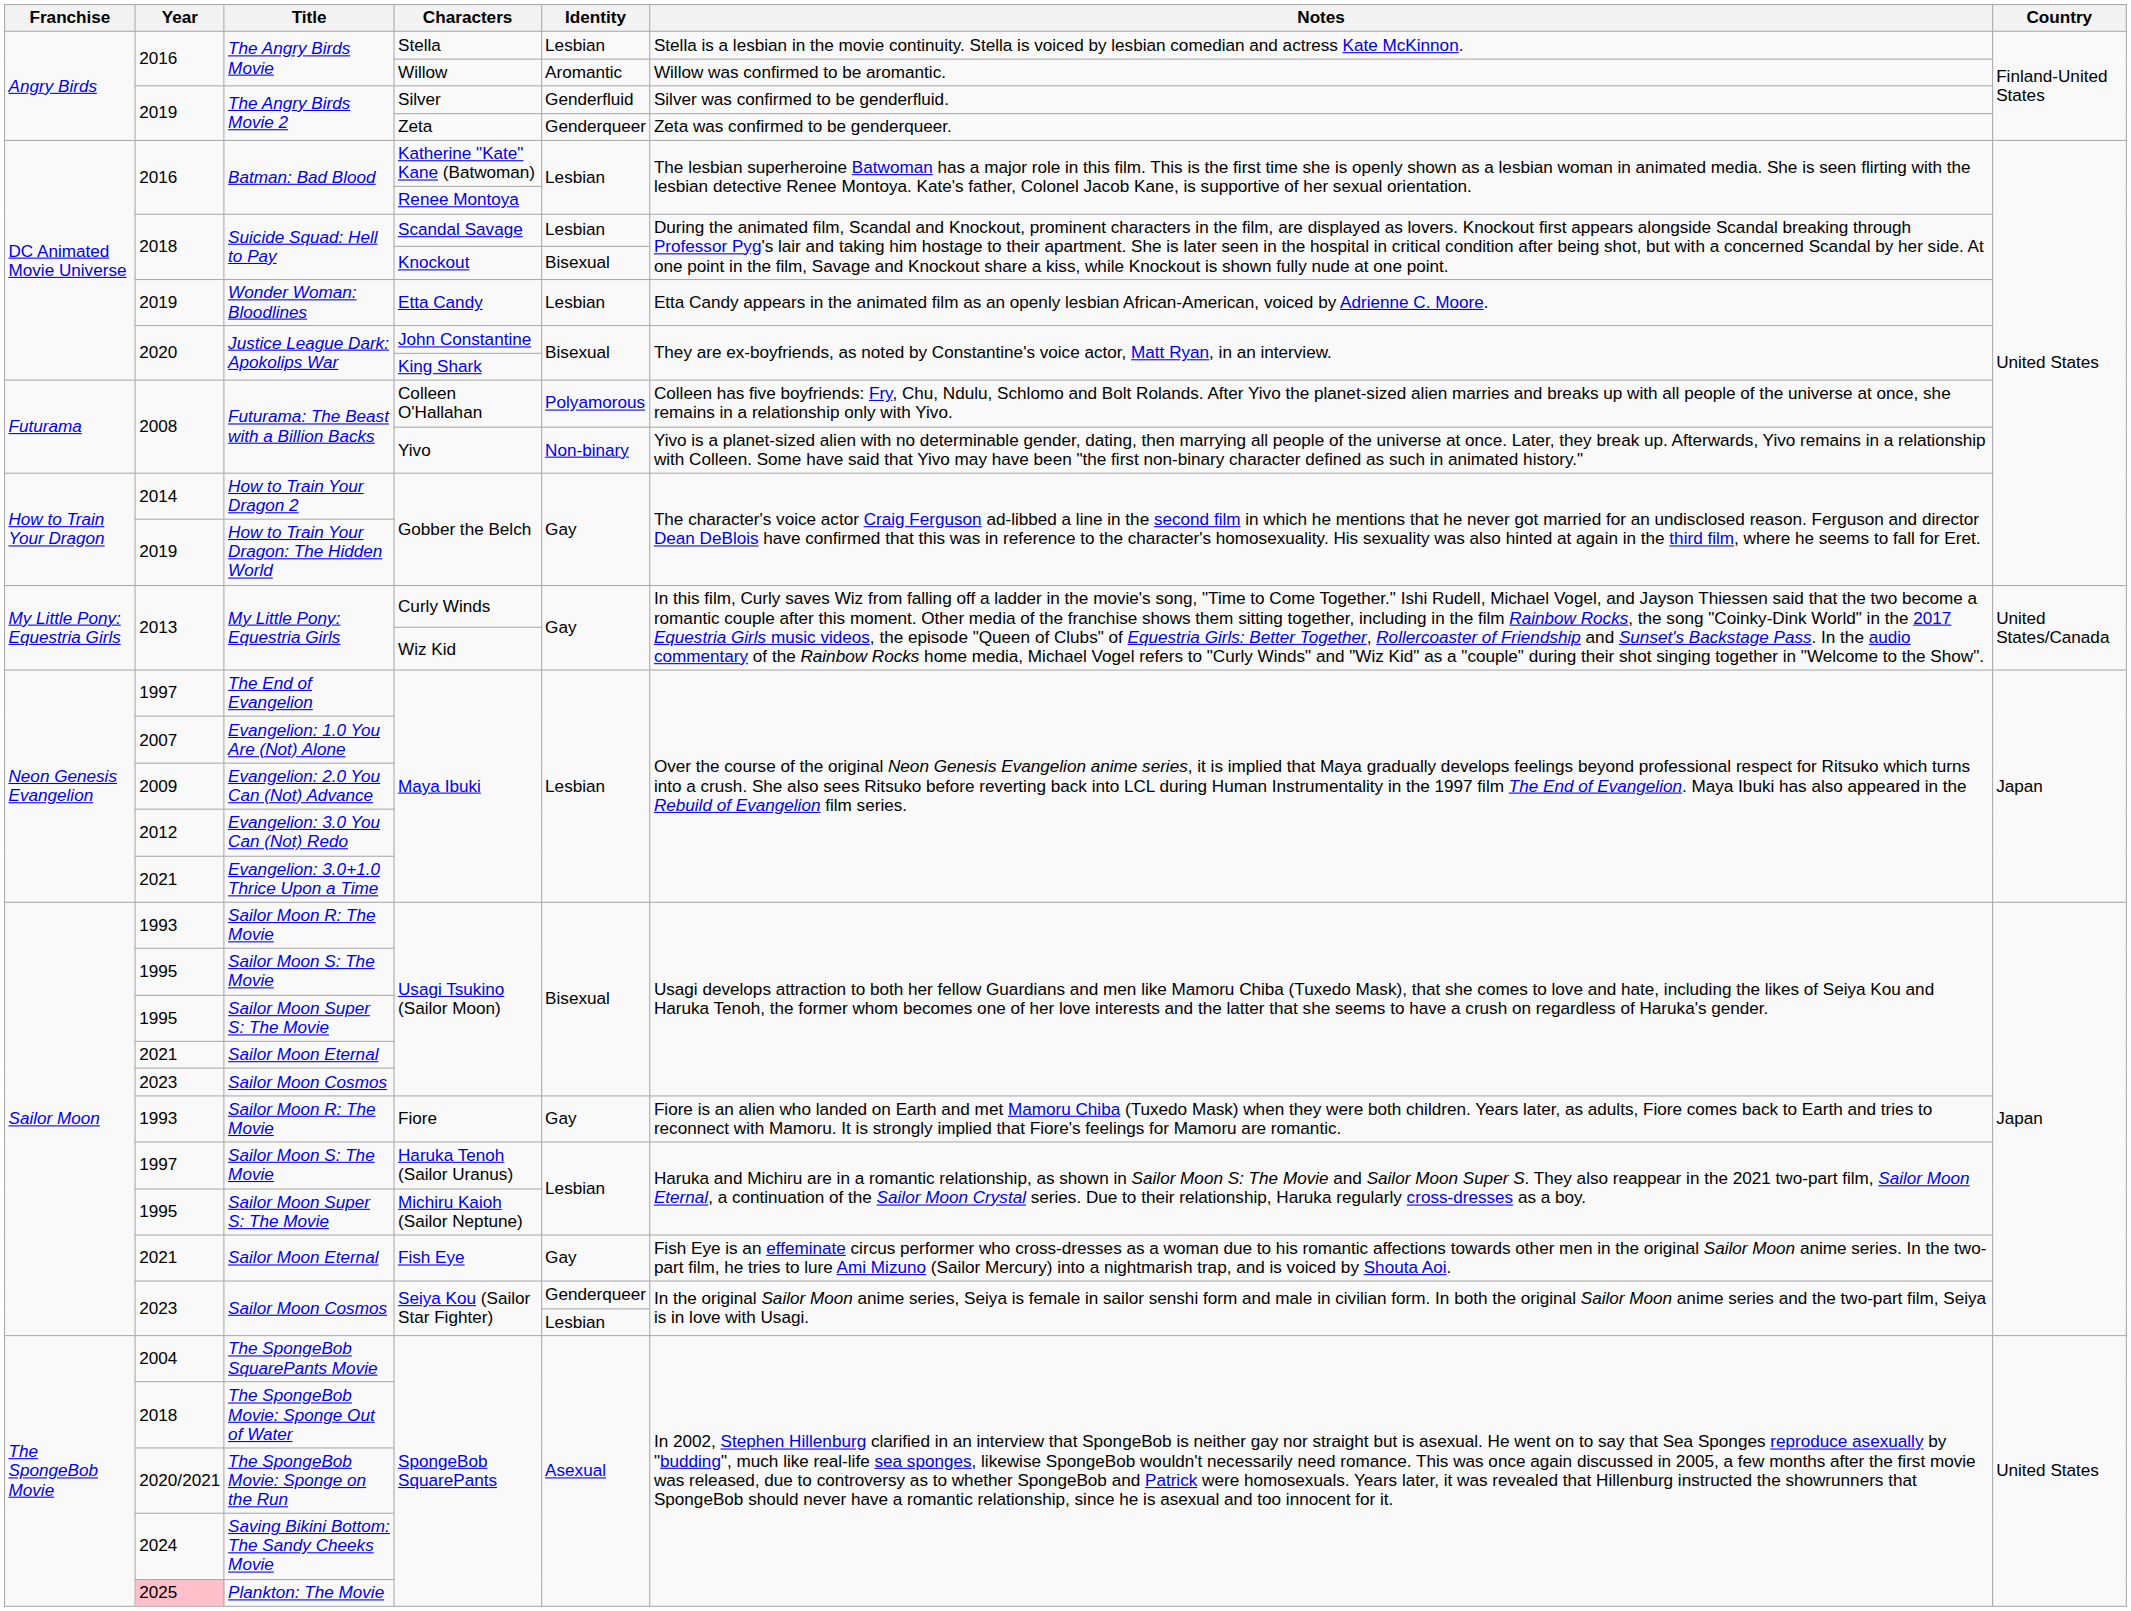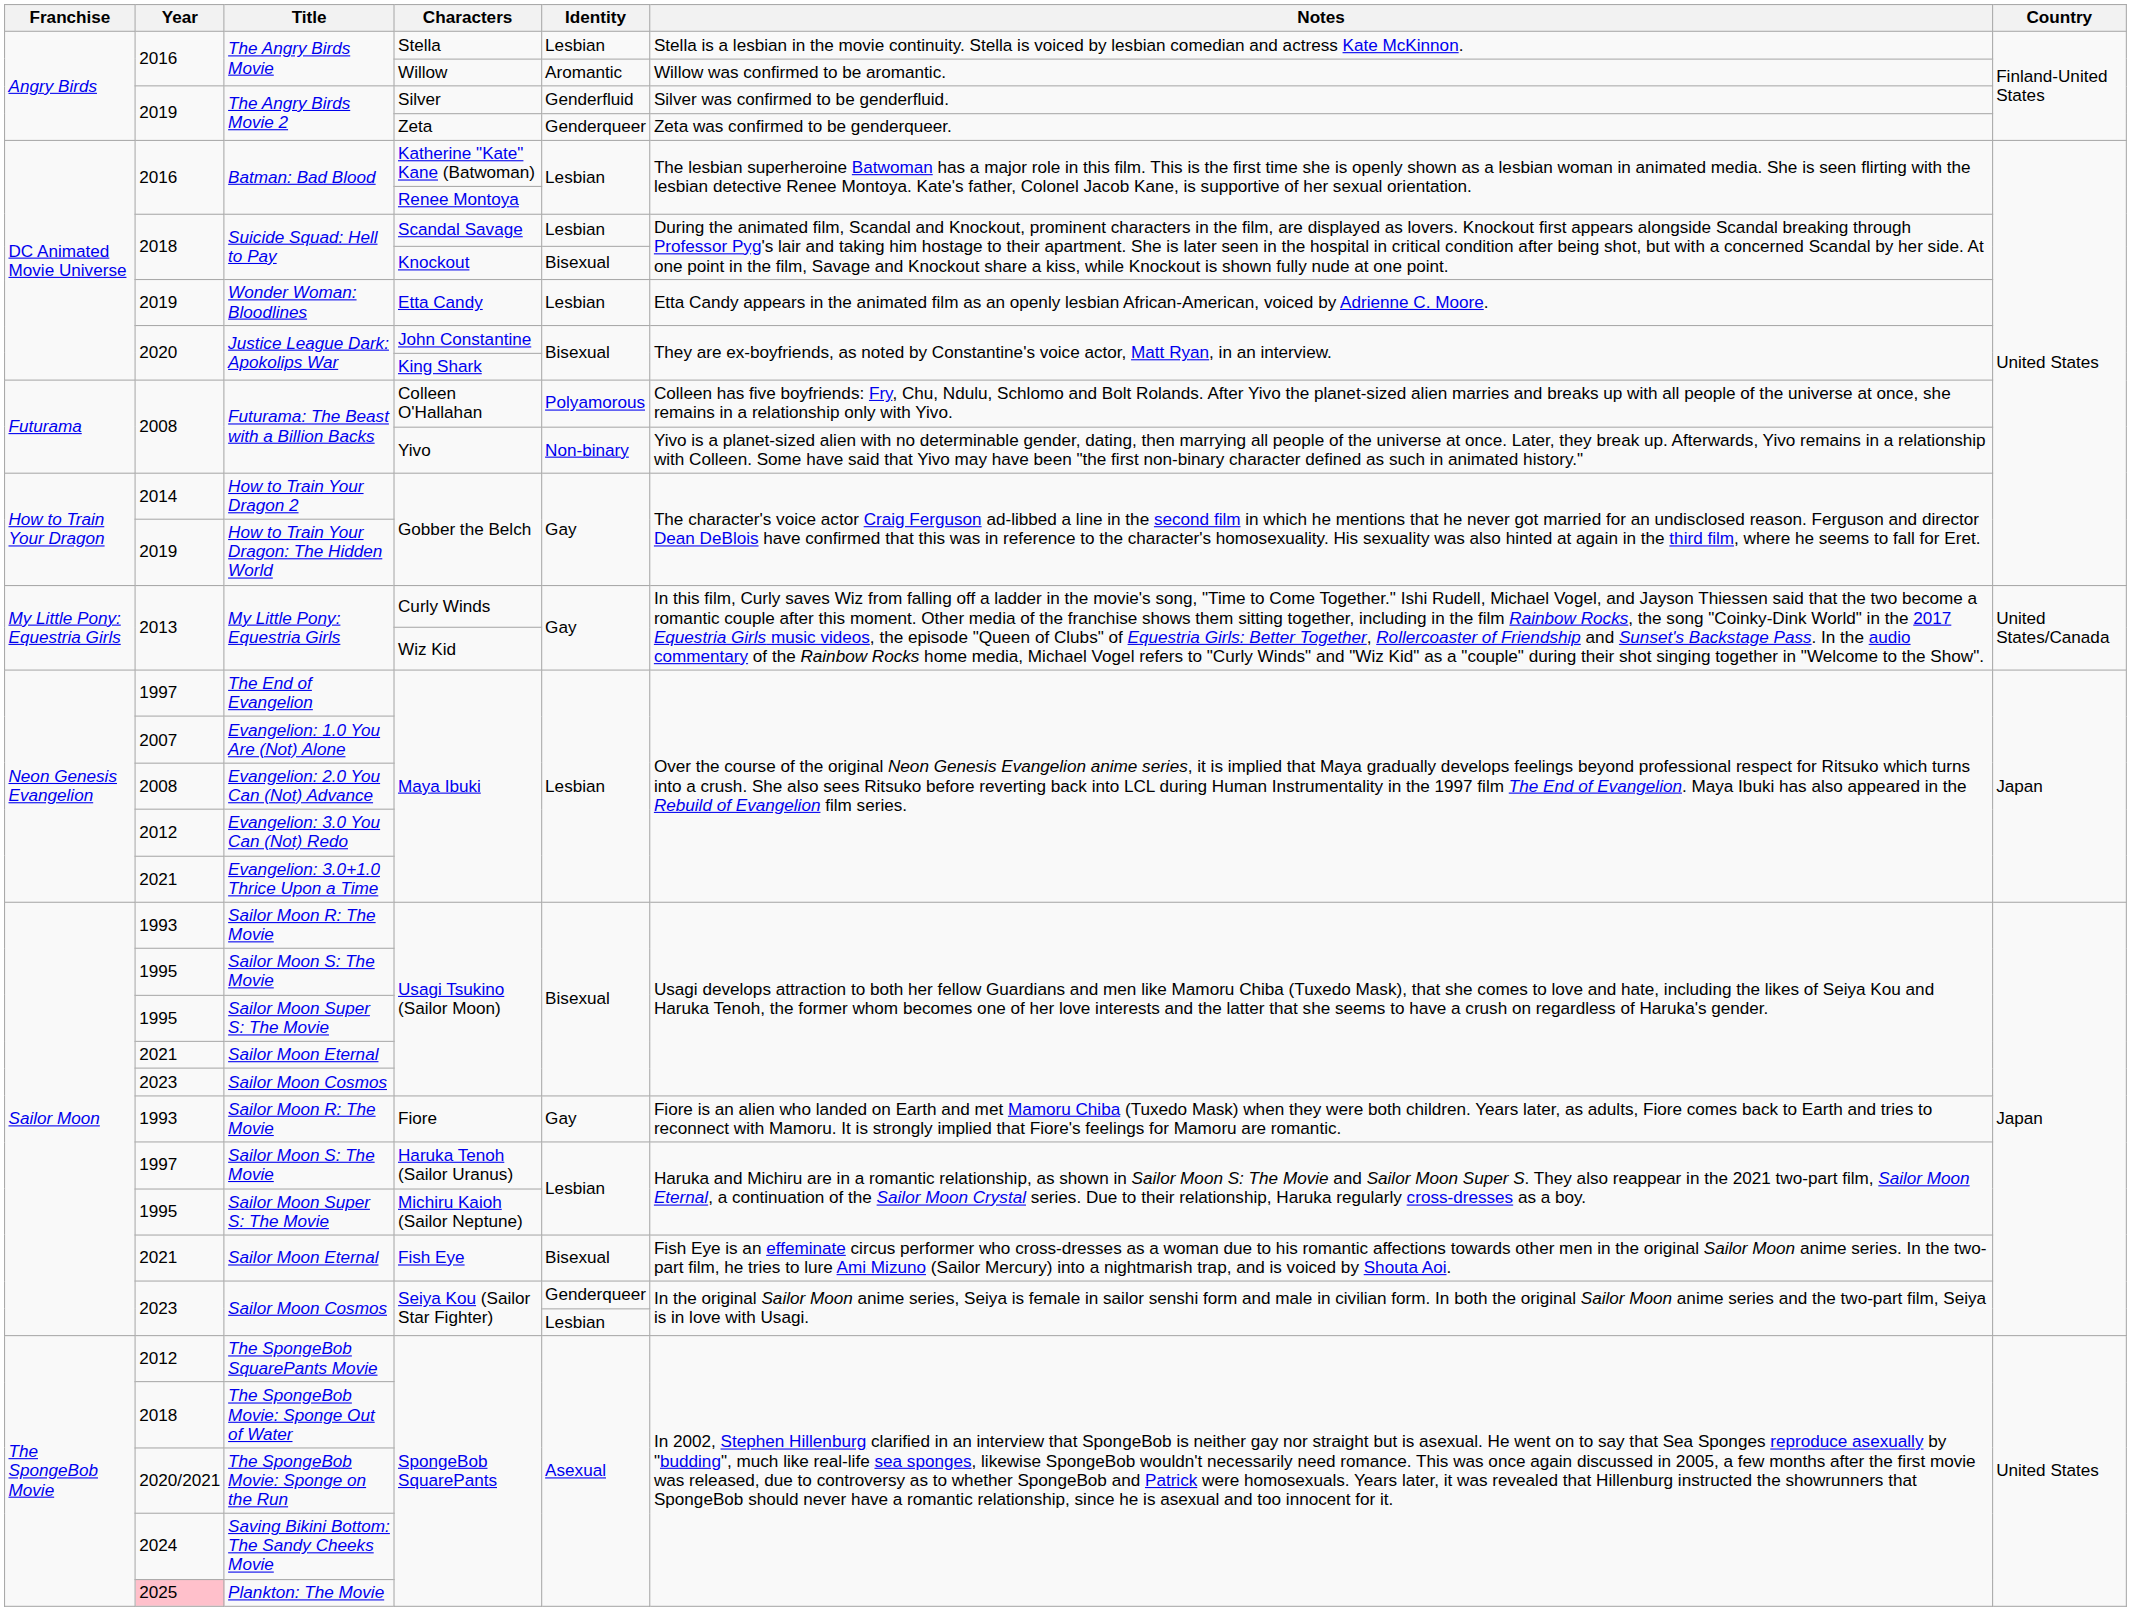Evangelion: 2.0 You Can (Not) Advance | Year: 2009 -> 2008
Sailor Moon Eternal / Fish Eye | Identity: Gay -> Bisexual
The SpongeBob SquarePants Movie | Year: 2004 -> 2012
